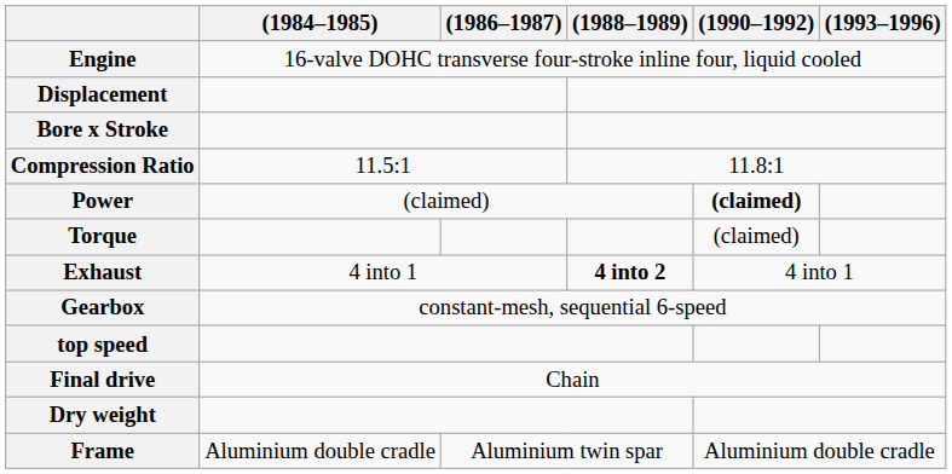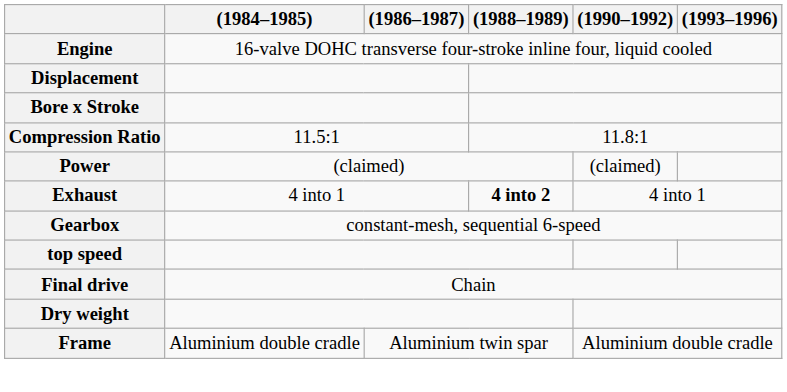Power | (1990–1992): bold -> normal
- row: Torque | (claimed)
